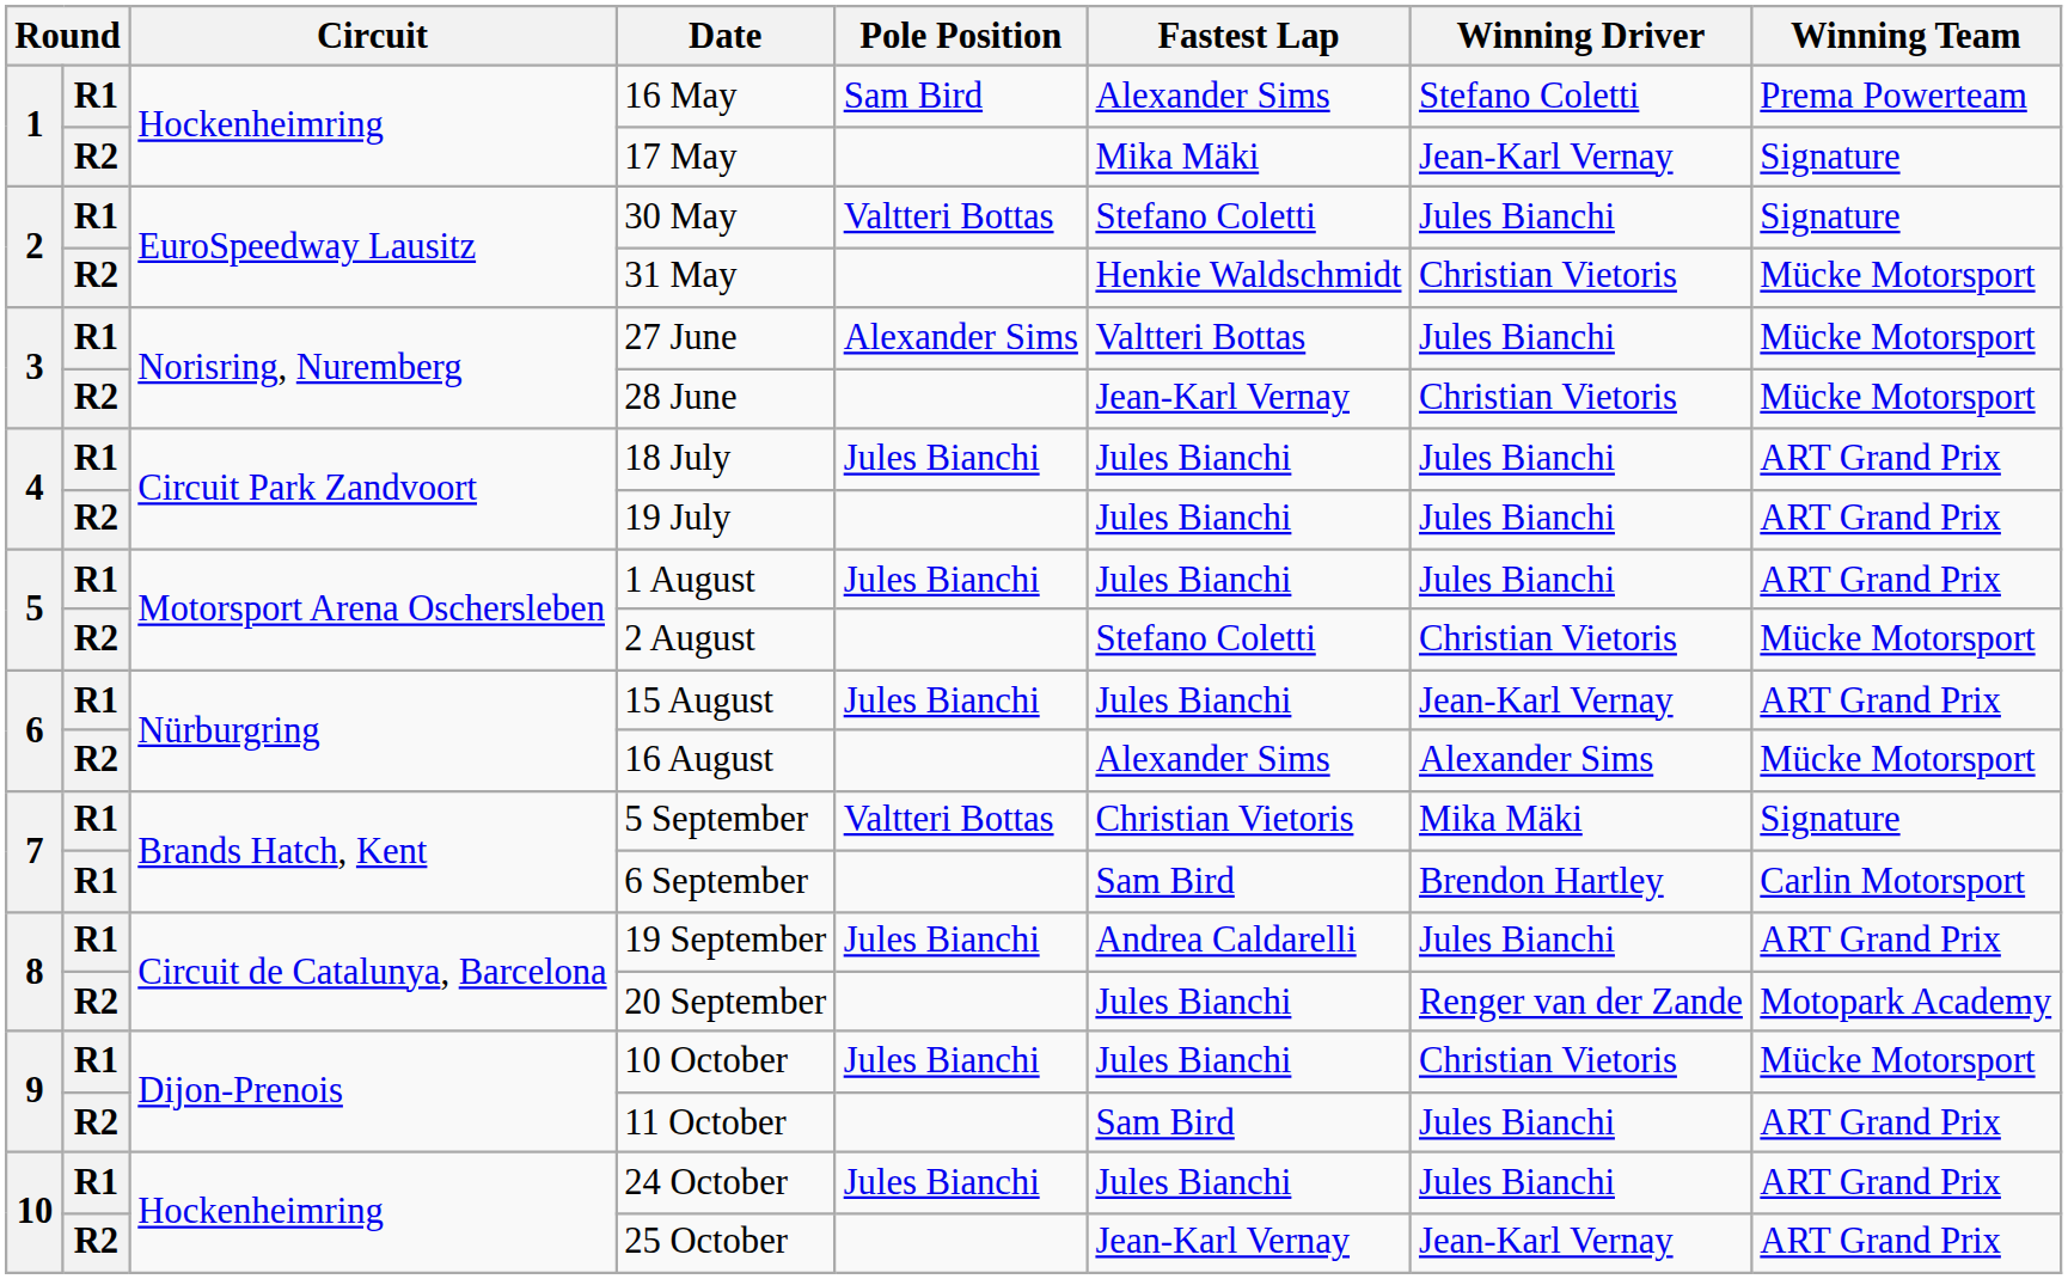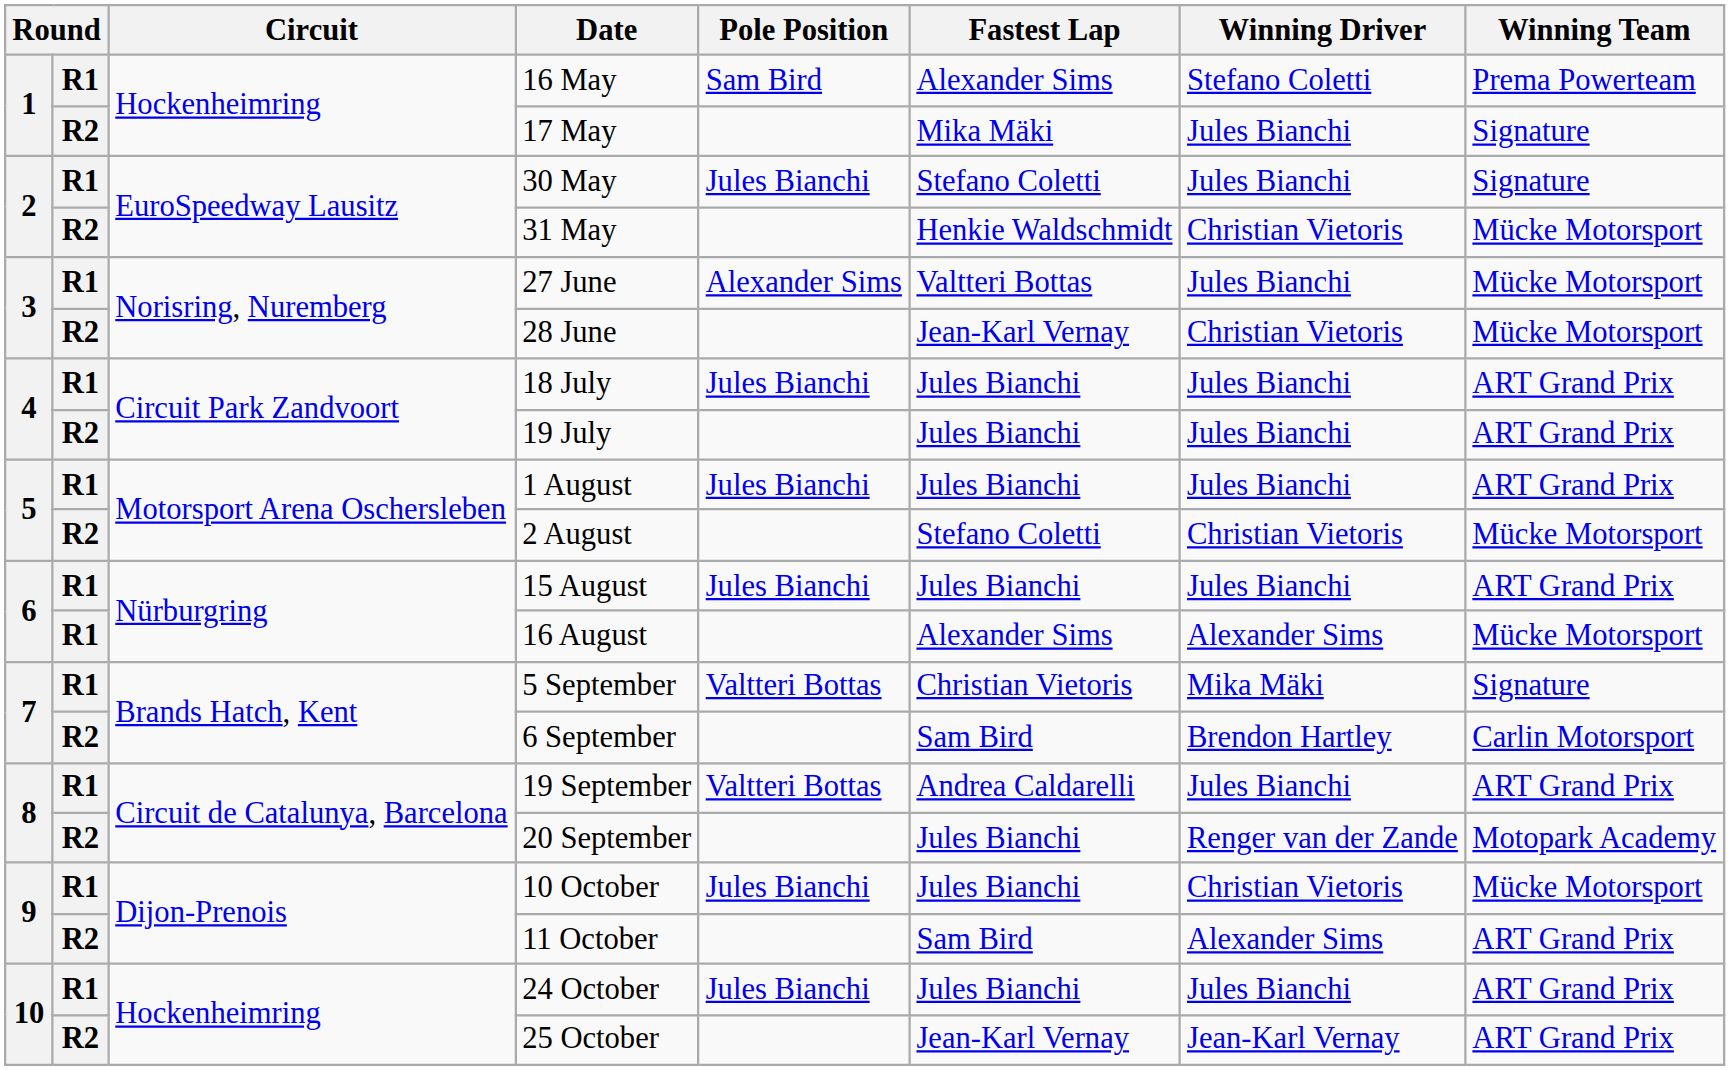17 May | Winning Driver: Jean-Karl Vernay -> Jules Bianchi
30 May | Pole Position: Valtteri Bottas -> Jules Bianchi
15 August | Winning Driver: Jean-Karl Vernay -> Jules Bianchi
16 August | column 2: R2 -> R1
6 September | column 2: R1 -> R2
19 September | Pole Position: Jules Bianchi -> Valtteri Bottas
11 October | Winning Driver: Jules Bianchi -> Alexander Sims
